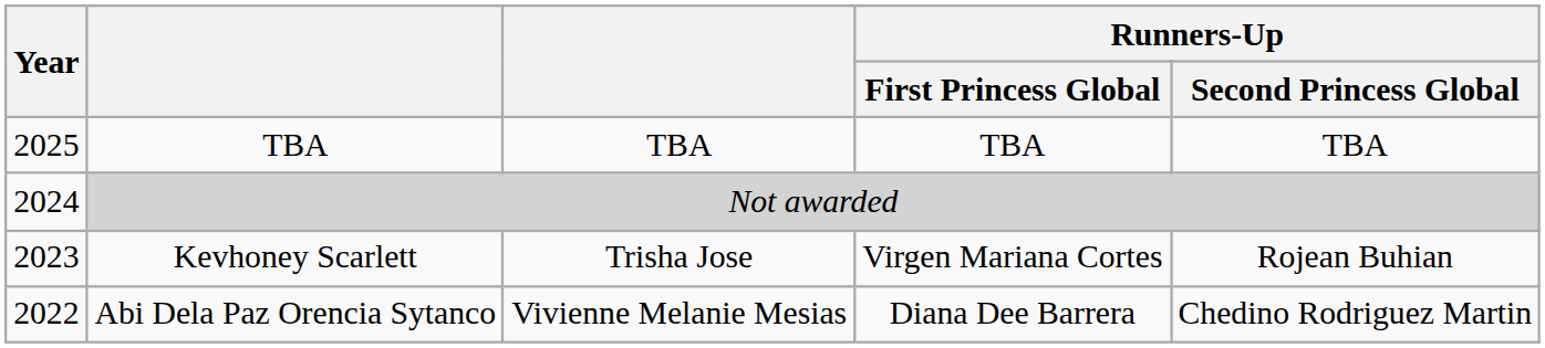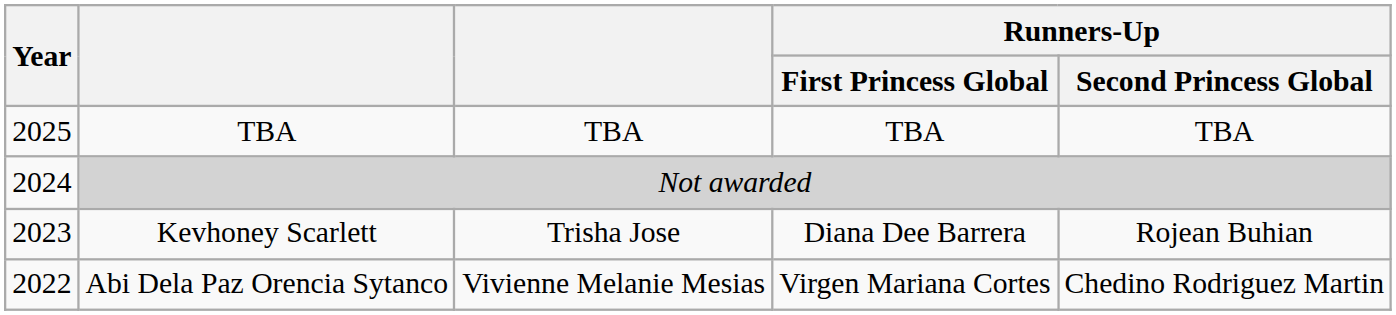Kevhoney Scarlett | Runners-Up / First Princess Global: Virgen Mariana Cortes -> Diana Dee Barrera
Abi Dela Paz Orencia Sytanco | Runners-Up / First Princess Global: Diana Dee Barrera -> Virgen Mariana Cortes
